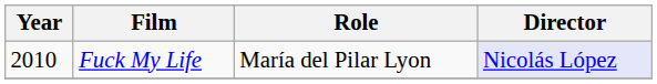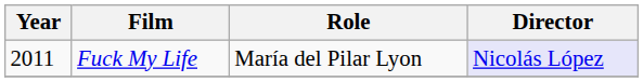Fuck My Life | Year: 2010 -> 2011
